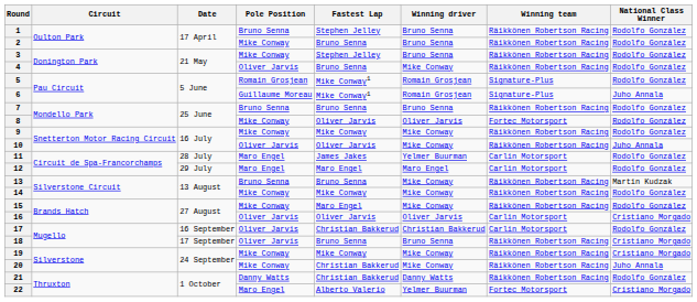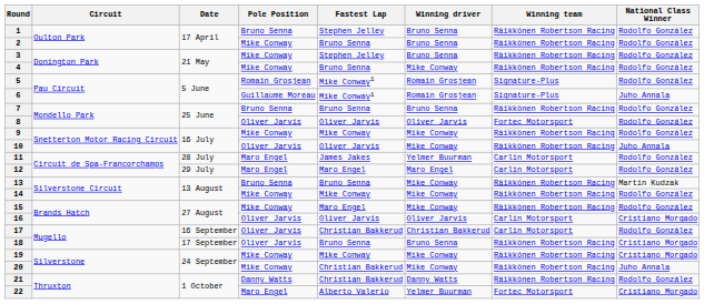4 | Pole Position: Oliver Jarvis -> Mike Conway
8 | Pole Position: Mike Conway -> Oliver Jarvis
